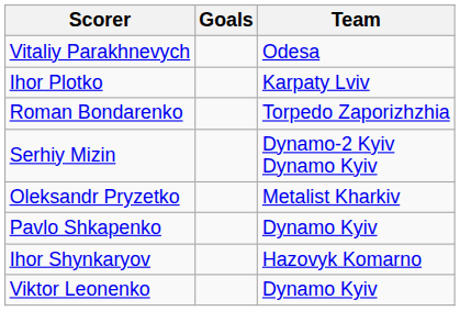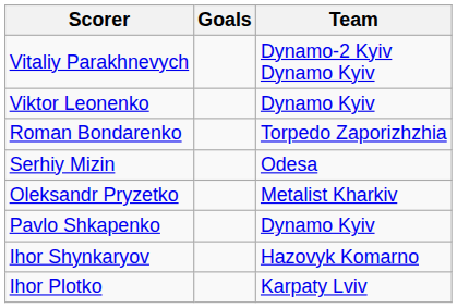Vitaliy Parakhnevych | Team: Odesa -> Dynamo-2 Kyiv Dynamo Kyiv
rows swapped: Viktor Leonenko <-> Ihor Plotko
Serhiy Mizin | Team: Dynamo-2 Kyiv Dynamo Kyiv -> Odesa
